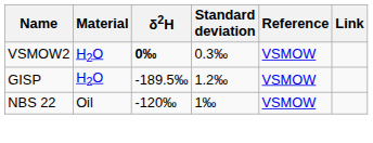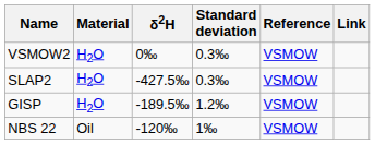VSMOW2 | δ2H: bold -> normal
+ row: SLAP2 | H2O | -427.5‰ | 0.3‰ | VSMOW
